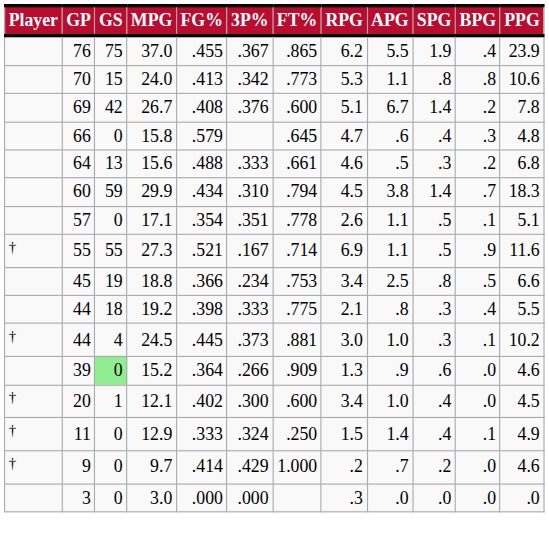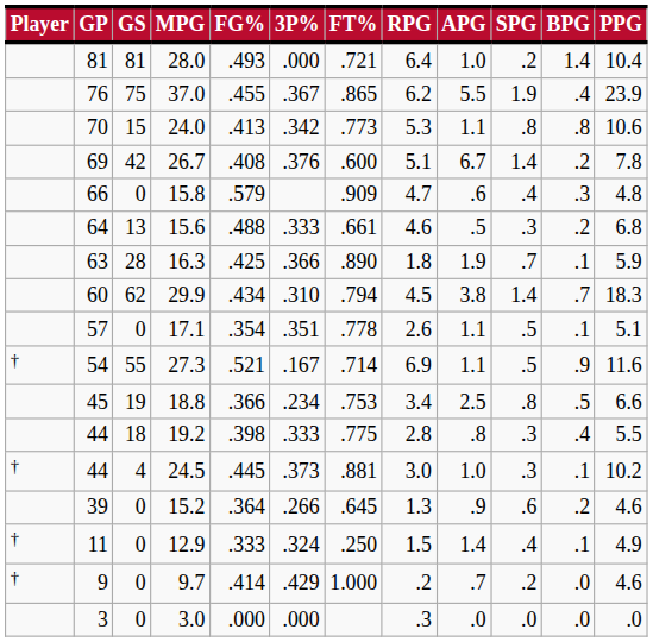+ row: 81 | 81 | 28.0 | .493 | .000 | .721 | 6.4 | 1.0 | .2 | 1.4 | 10.4
15.8 | FT%: .645 -> .909
+ row: 63 | 28 | 16.3 | .425 | .366 | .890 | 1.8 | 1.9 | .7 | .1 | 5.9
29.9 | GS: 59 -> 62
27.3 | GP: 55 -> 54
19.2 | RPG: 2.1 -> 2.8
15.2 | GS: lightgreen background -> no background
15.2 | FT%: .909 -> .645
15.2 | BPG: .0 -> .2
- row: † | 20 | 1 | 12.1 | .402 | .300 | .600 | 3.4 | 1.0 | .4 | .0 | 4.5
